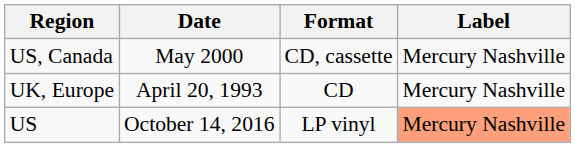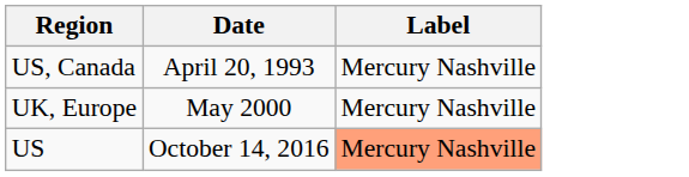- column: Format | CD, cassette | CD | LP vinyl
US, Canada | Date: May 2000 -> April 20, 1993
UK, Europe | Date: April 20, 1993 -> May 2000
